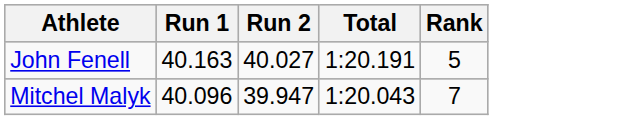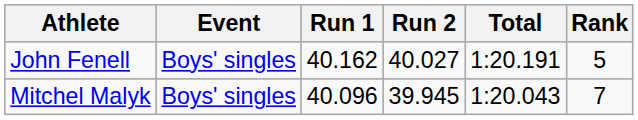+ column: Event | Boys' singles | Boys' singles
John Fenell | Run 1: 40.163 -> 40.162
Mitchel Malyk | Run 2: 39.947 -> 39.945
